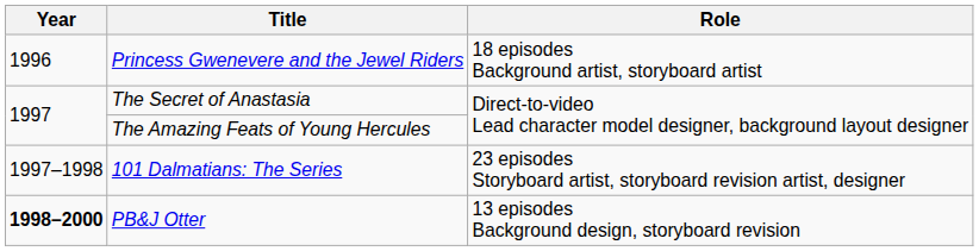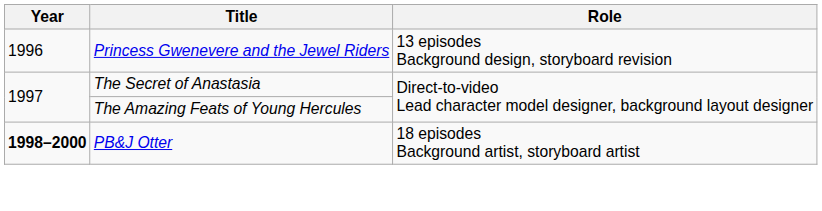Princess Gwenevere and the Jewel Riders | Role: 18 episodes Background artist, storyboard artist -> 13 episodes Background design, storyboard revision
- row: 1997–1998 | 101 Dalmatians: The Series | 23 episodes Storyboard artist, storyboard revision artist, designer
PB&J Otter | Role: 13 episodes Background design, storyboard revision -> 18 episodes Background artist, storyboard artist
